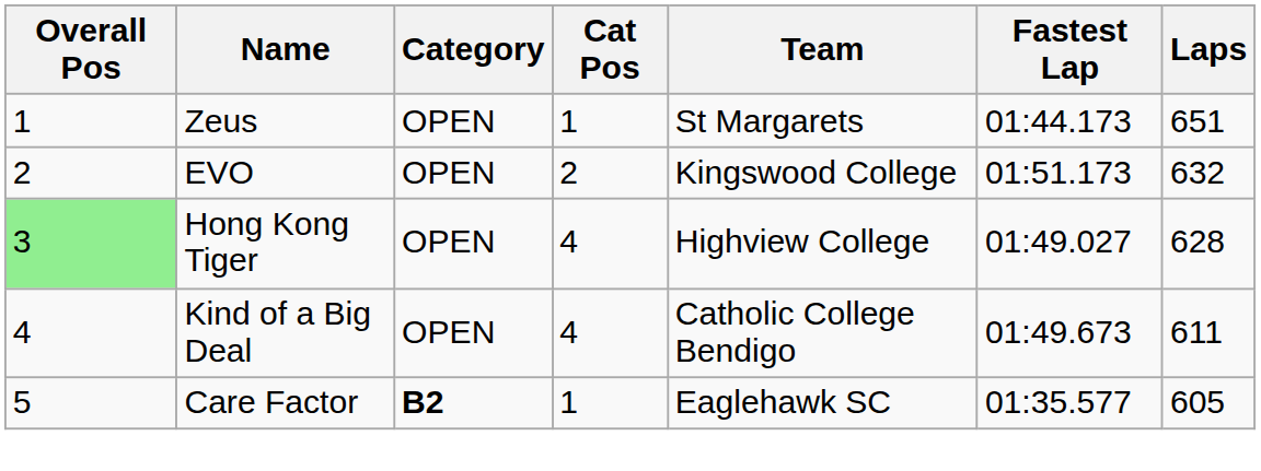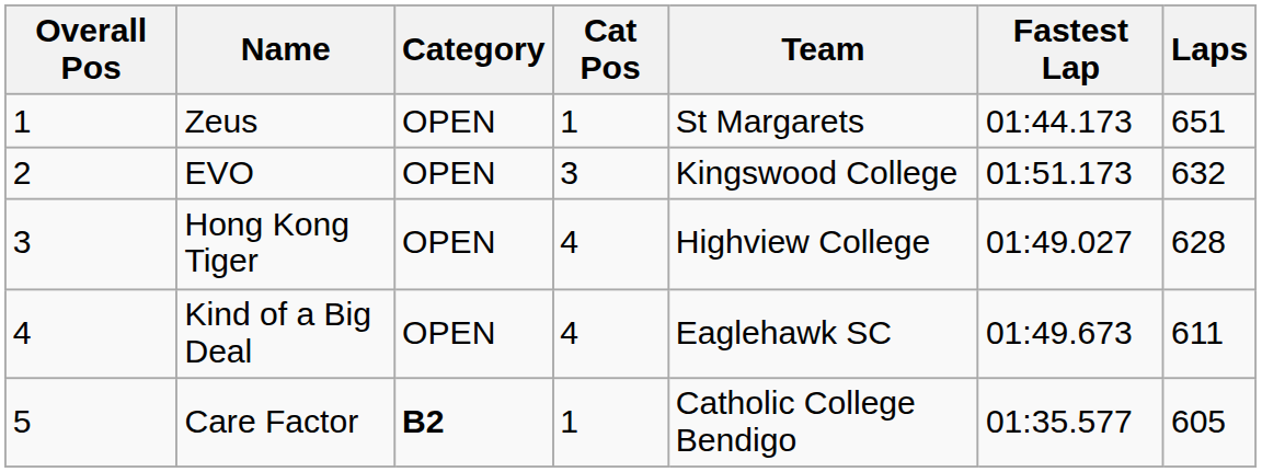EVO | Cat Pos: 2 -> 3
Hong Kong Tiger | Overall Pos: lightgreen background -> no background
Kind of a Big Deal | Team: Catholic College Bendigo -> Eaglehawk SC
Care Factor | Team: Eaglehawk SC -> Catholic College Bendigo
